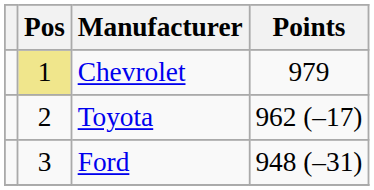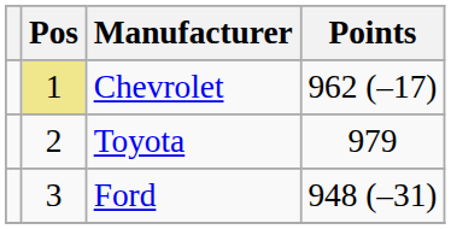Chevrolet | Points: 979 -> 962 (–17)
Toyota | Points: 962 (–17) -> 979
